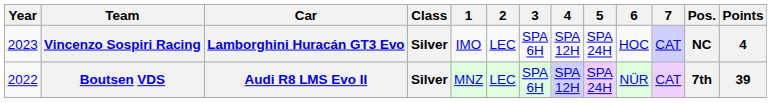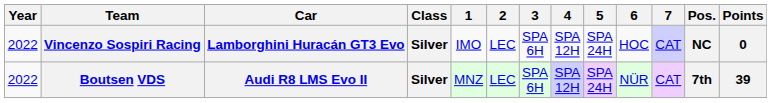Vincenzo Sospiri Racing | Year: 2023 -> 2022
Vincenzo Sospiri Racing | Points: 4 -> 0
